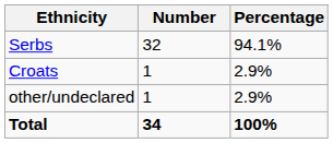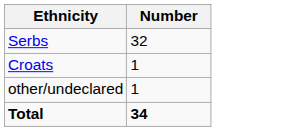- column: Percentage | 94.1% | 2.9% | 2.9% | 100%
